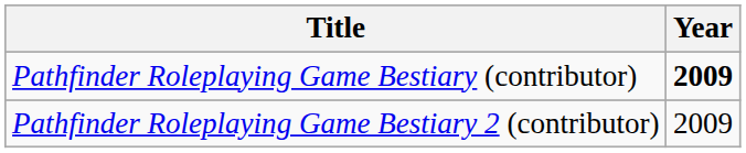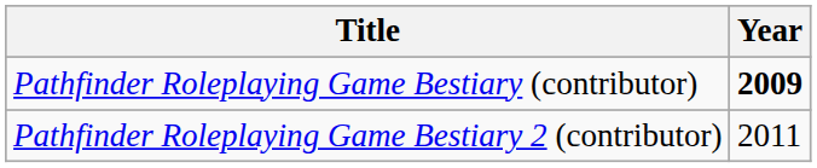Pathfinder Roleplaying Game Bestiary 2 (contributor) | Year: 2009 -> 2011
